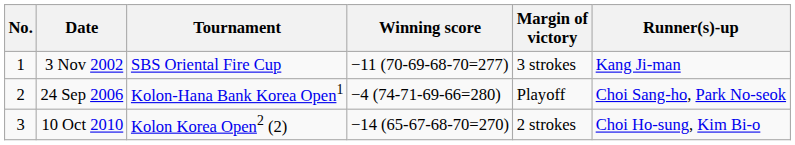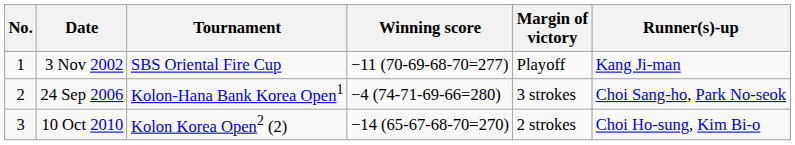3 Nov 2002 | Margin of victory: 3 strokes -> Playoff
24 Sep 2006 | Margin of victory: Playoff -> 3 strokes
